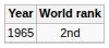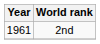2nd | Year: 1965 -> 1961
